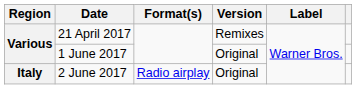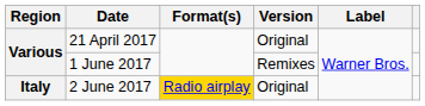21 April 2017 | Version: Remixes -> Original
1 June 2017 | Version: Original -> Remixes
2 June 2017 | Format(s): no background -> gold background
